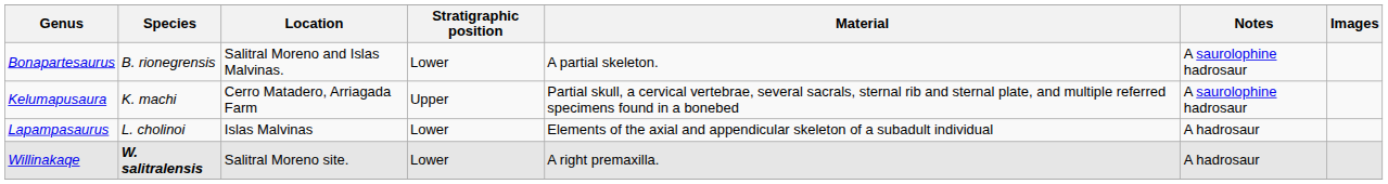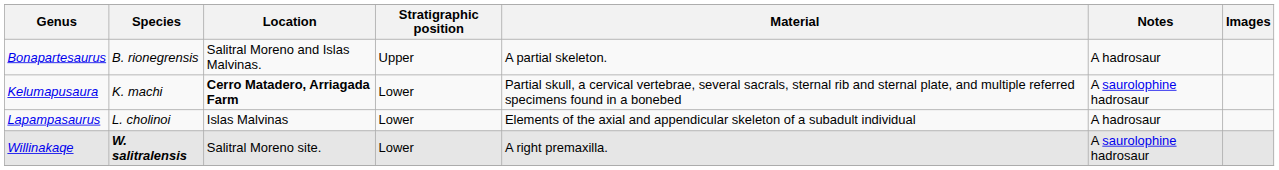Bonapartesaurus | Stratigraphic position: Lower -> Upper
Bonapartesaurus | Notes: A saurolophine hadrosaur -> A hadrosaur
Kelumapusaura | Location: normal -> bold
Kelumapusaura | Stratigraphic position: Upper -> Lower
Willinakaqe | Notes: A hadrosaur -> A saurolophine hadrosaur
